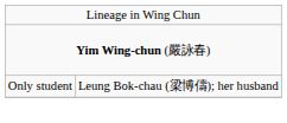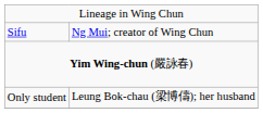+ row: Sifu | Ng Mui; creator of Wing Chun
